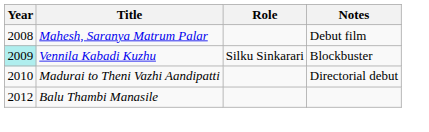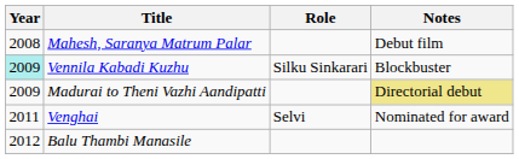Madurai to Theni Vazhi Aandipatti | Year: 2010 -> 2009
Madurai to Theni Vazhi Aandipatti | Notes: no background -> khaki background
+ row: 2011 | Venghai | Selvi | Nominated for award
